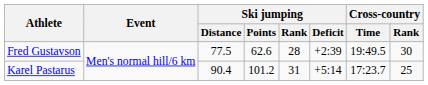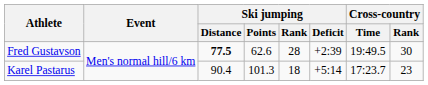Fred Gustavson | Ski jumping / Distance: normal -> bold
Karel Pastarus | Ski jumping / Points: 101.2 -> 101.3
Karel Pastarus | Ski jumping / Rank: 31 -> 18
Karel Pastarus | Cross-country / Rank: 25 -> 23
